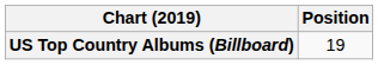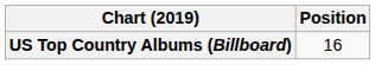US Top Country Albums (Billboard) | Position: 19 -> 16
